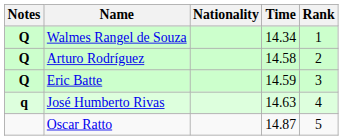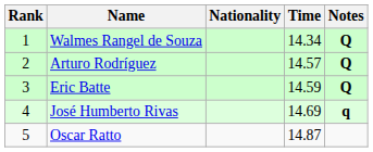columns swapped: Rank <-> Notes
Arturo Rodríguez | Time: 14.58 -> 14.57
José Humberto Rivas | Time: 14.63 -> 14.69
